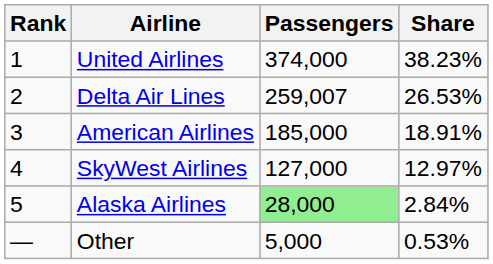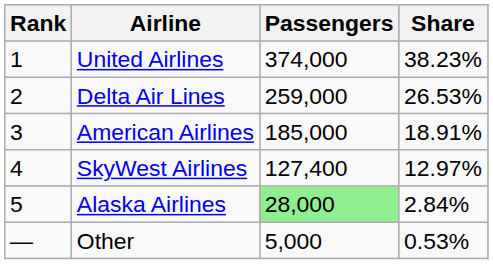Delta Air Lines | Passengers: 259,007 -> 259,000
SkyWest Airlines | Passengers: 127,000 -> 127,400
